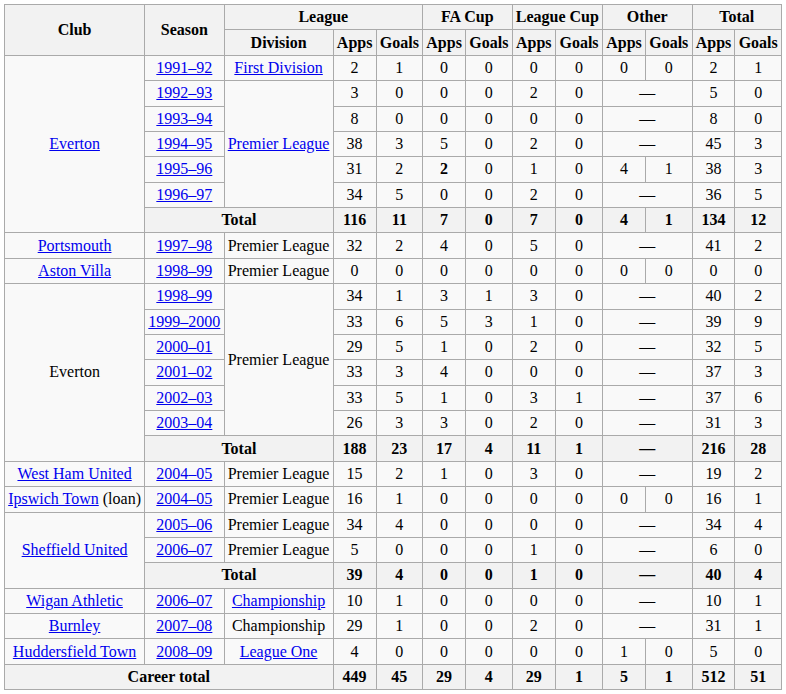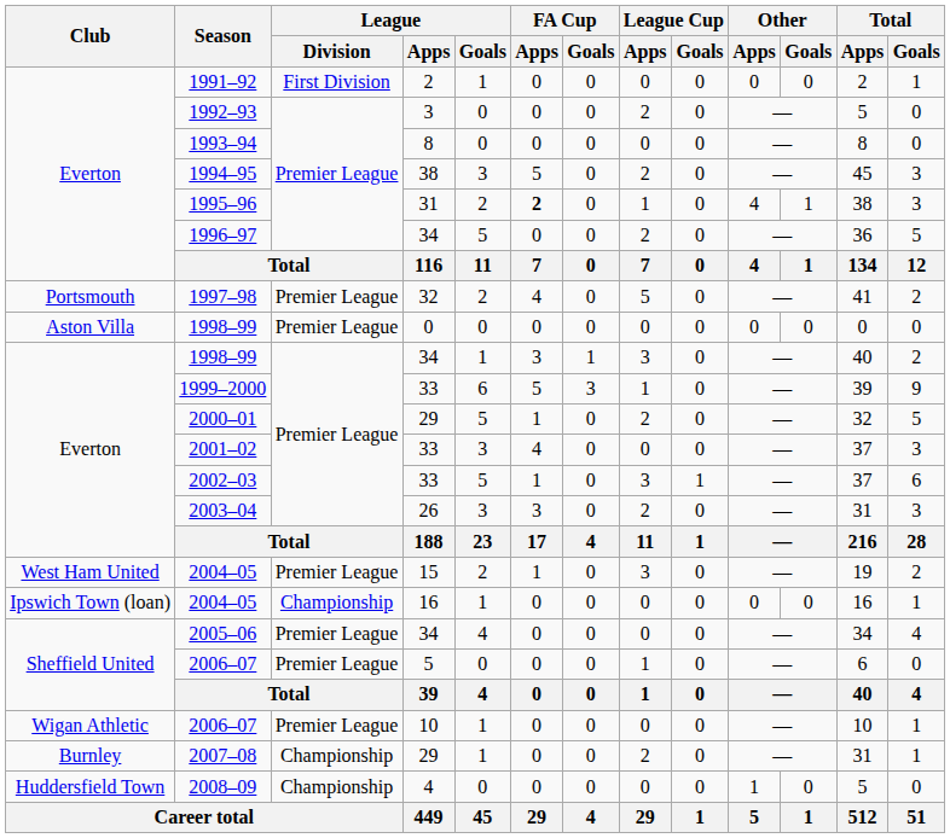2004–05 / 16 | League / Division: Premier League -> Championship
2006–07 / 10 | League / Division: Championship -> Premier League
2008–09 | League / Division: League One -> Championship
